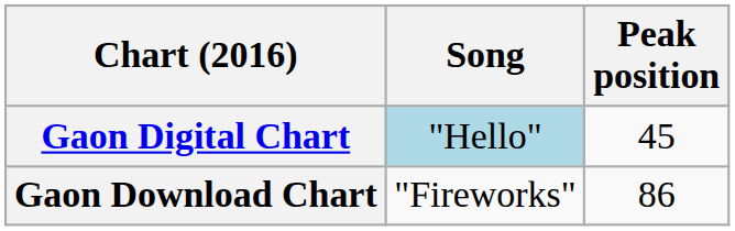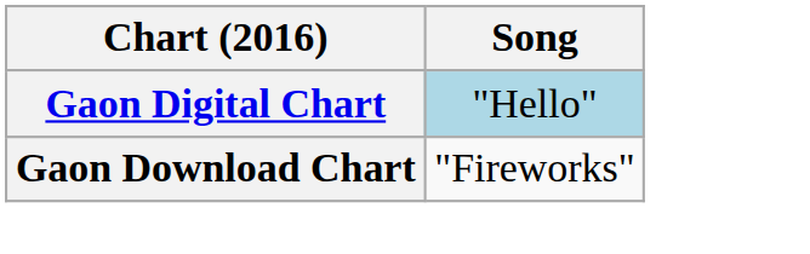- column: Peak position | 45 | 86
